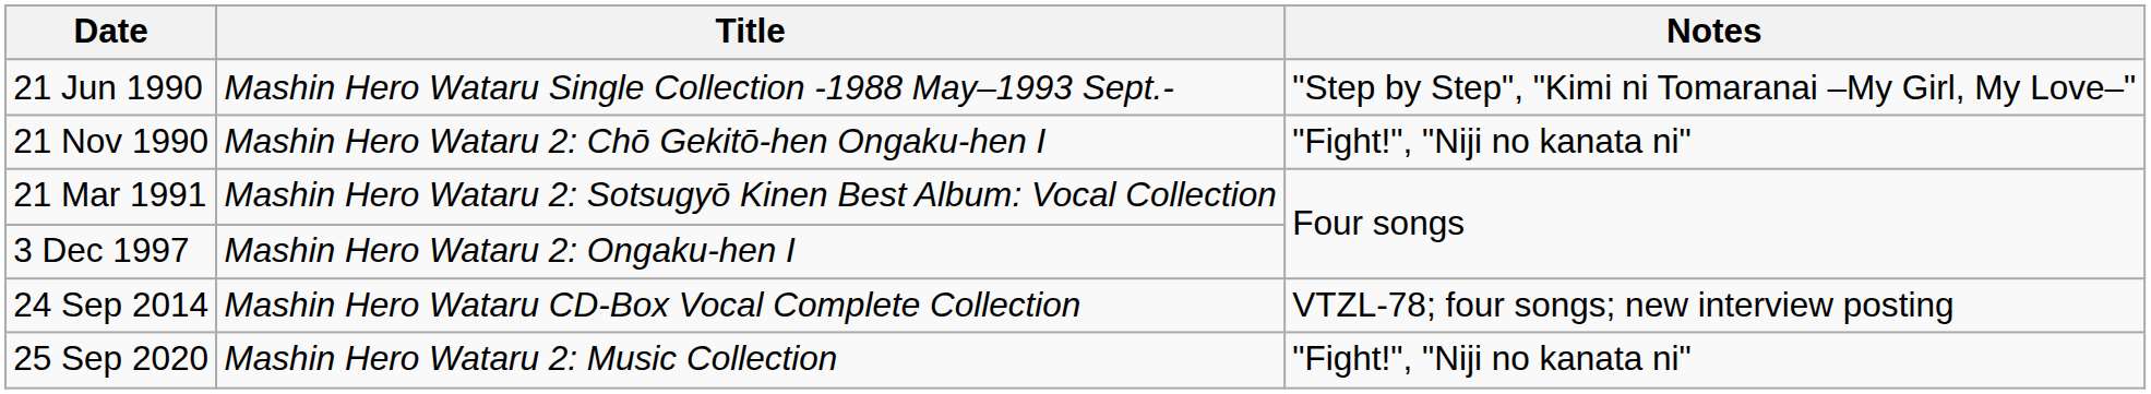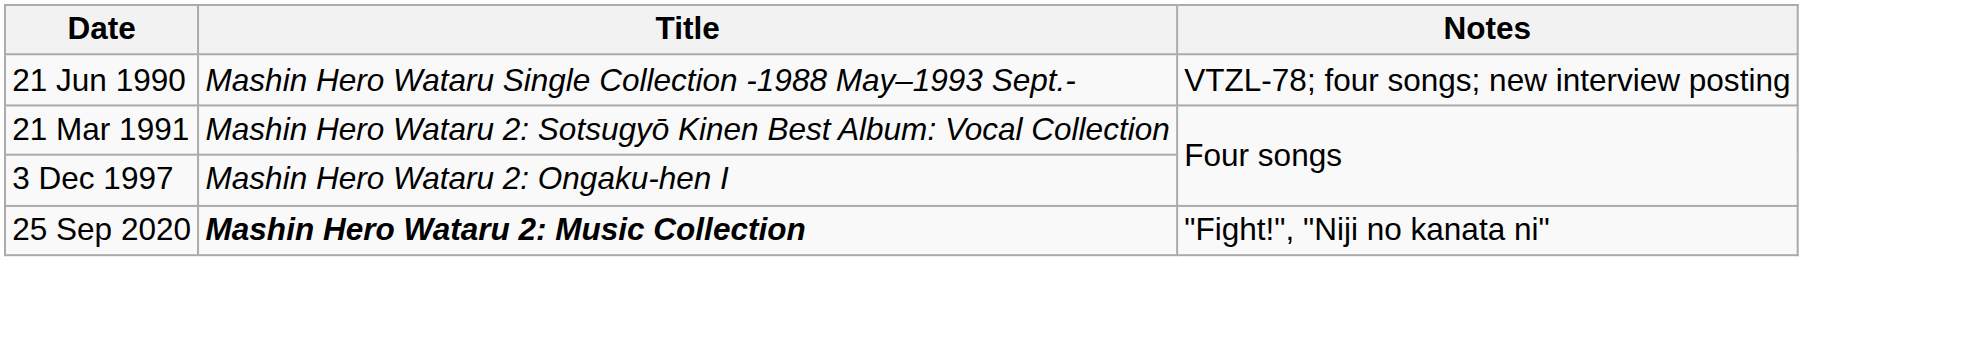21 Jun 1990 | Notes: "Step by Step", "Kimi ni Tomaranai –My Girl, My Love–" -> VTZL-78; four songs; new interview posting
- row: 21 Nov 1990 | Mashin Hero Wataru 2: Chō Gekitō-hen Ongaku-hen I | "Fight!", "Niji no kanata ni"
- row: 24 Sep 2014 | Mashin Hero Wataru CD-Box Vocal Complete Collection | VTZL-78; four songs; new interview posting
25 Sep 2020 | Title: normal -> bold
